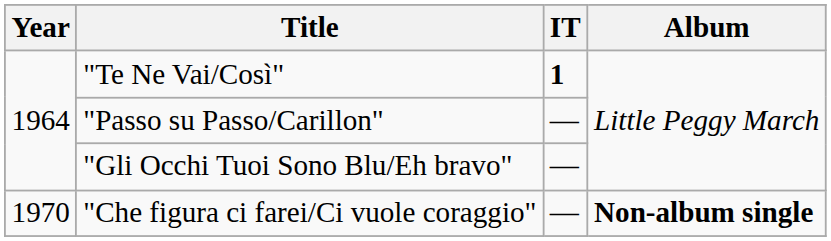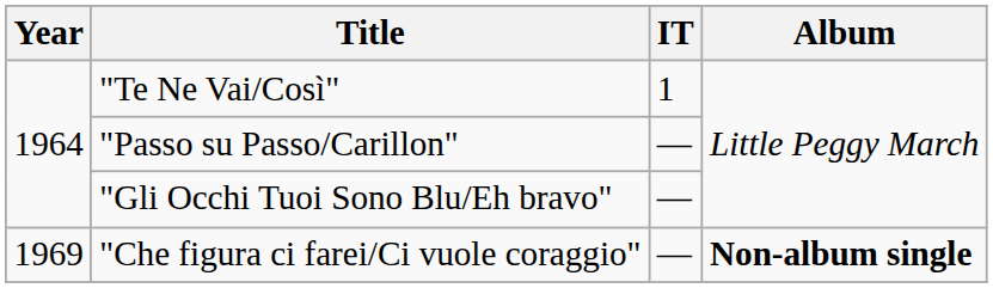"Te Ne Vai/Così" | IT: bold -> normal
"Che figura ci farei/Ci vuole coraggio" | Year: 1970 -> 1969
